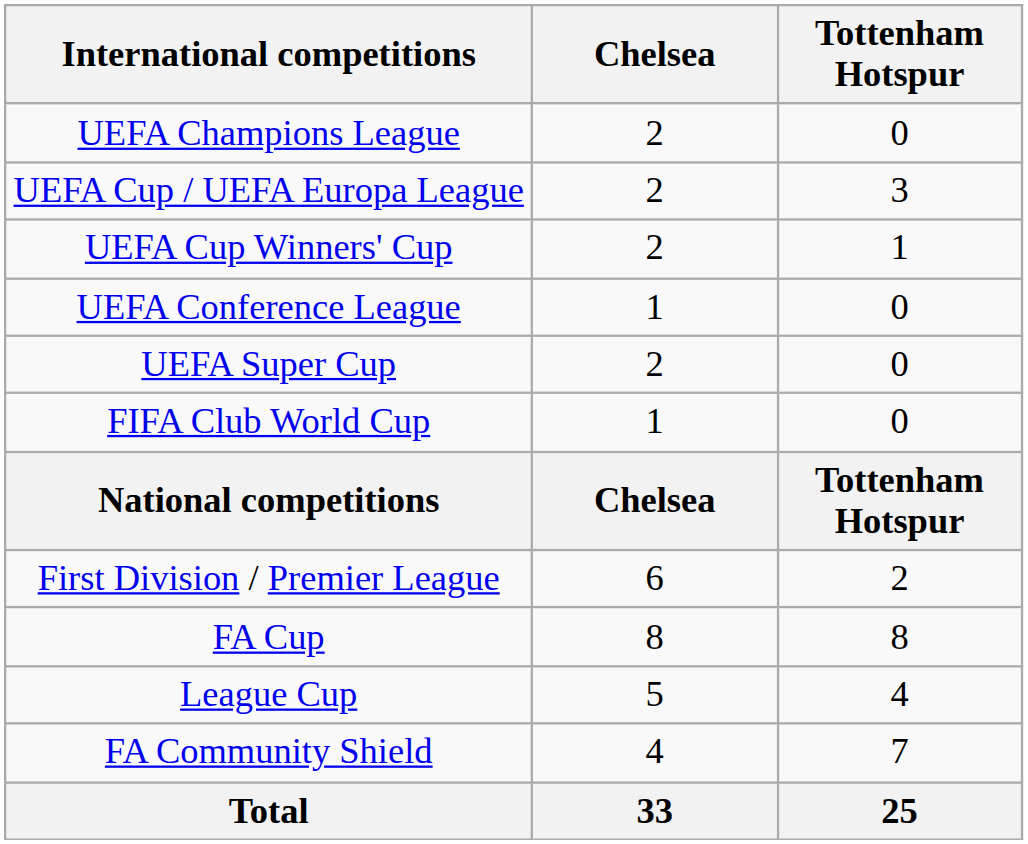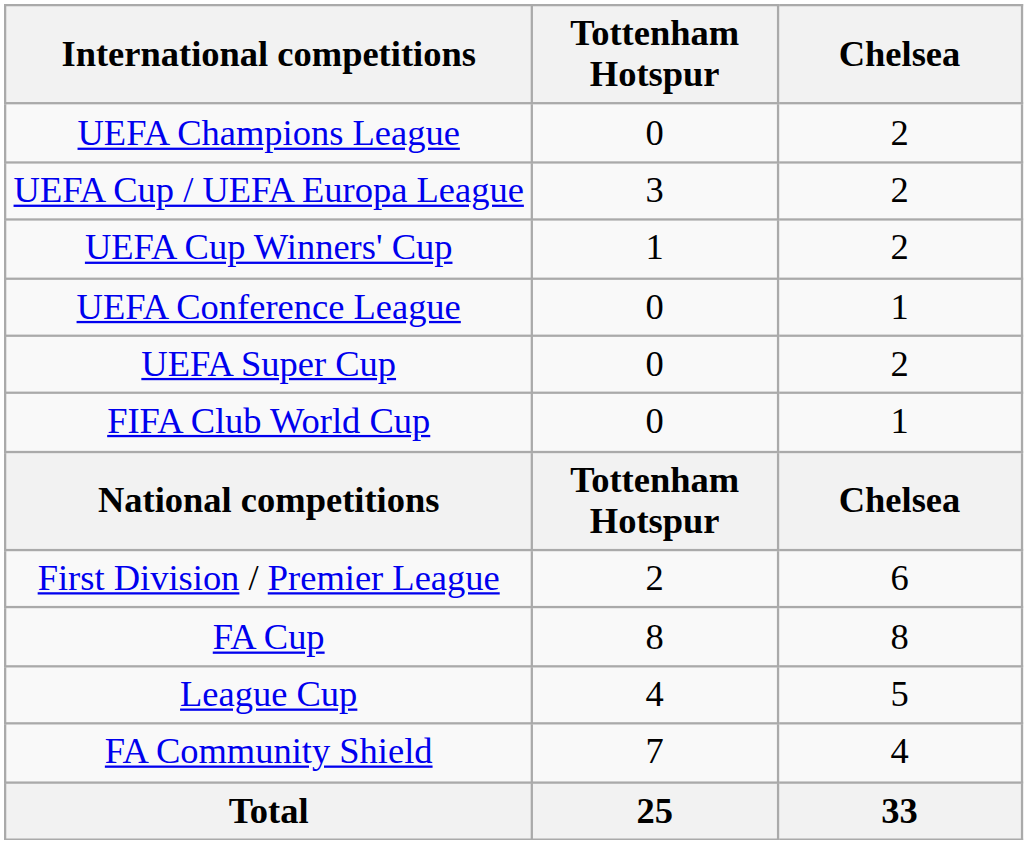columns swapped: Chelsea <-> Tottenham Hotspur
